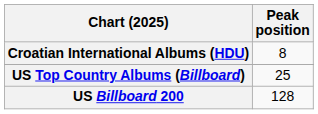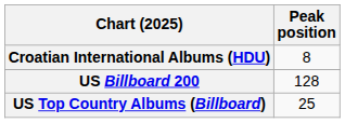rows swapped: US Billboard 200 <-> US Top Country Albums (Billboard)
